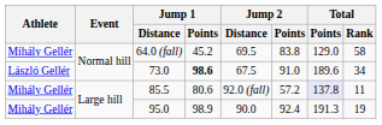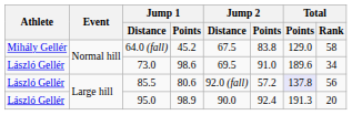64.0 (fall) | Jump 2 / Distance: 69.5 -> 67.5
73.0 | Jump 1 / Points: bold -> normal
73.0 | Jump 2 / Distance: 67.5 -> 69.5
85.5 | Athlete: Mihály Gellér -> László Gellér
85.5 | Total / Rank: 11 -> 56
95.0 | Athlete: Mihály Gellér -> László Gellér
95.0 | Total / Rank: 19 -> 20
